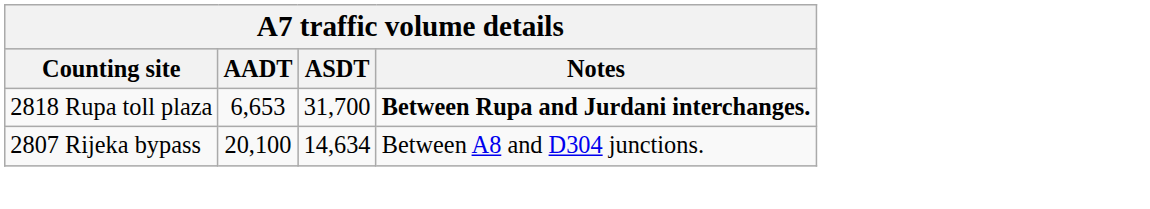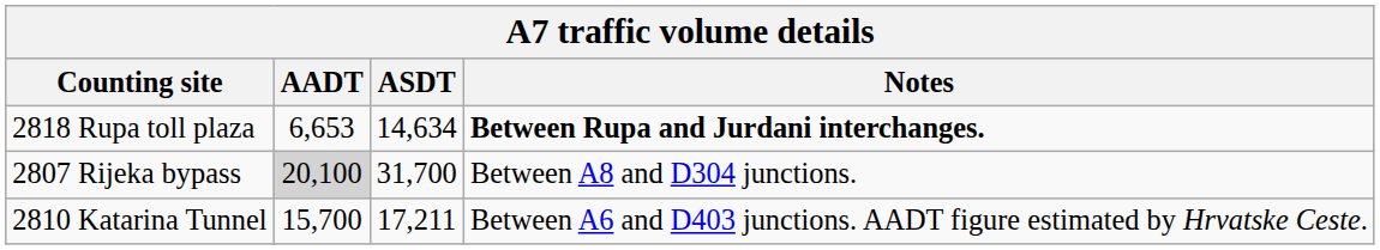2818 Rupa toll plaza | column 3: 31,700 -> 14,634
2807 Rijeka bypass | column 2: no background -> lightgrey background
2807 Rijeka bypass | column 3: 14,634 -> 31,700
+ row: 2810 Katarina Tunnel | 15,700 | 17,211 | Between A6 and D403 junctions. AADT figure estimated by Hrvatske Ceste.
